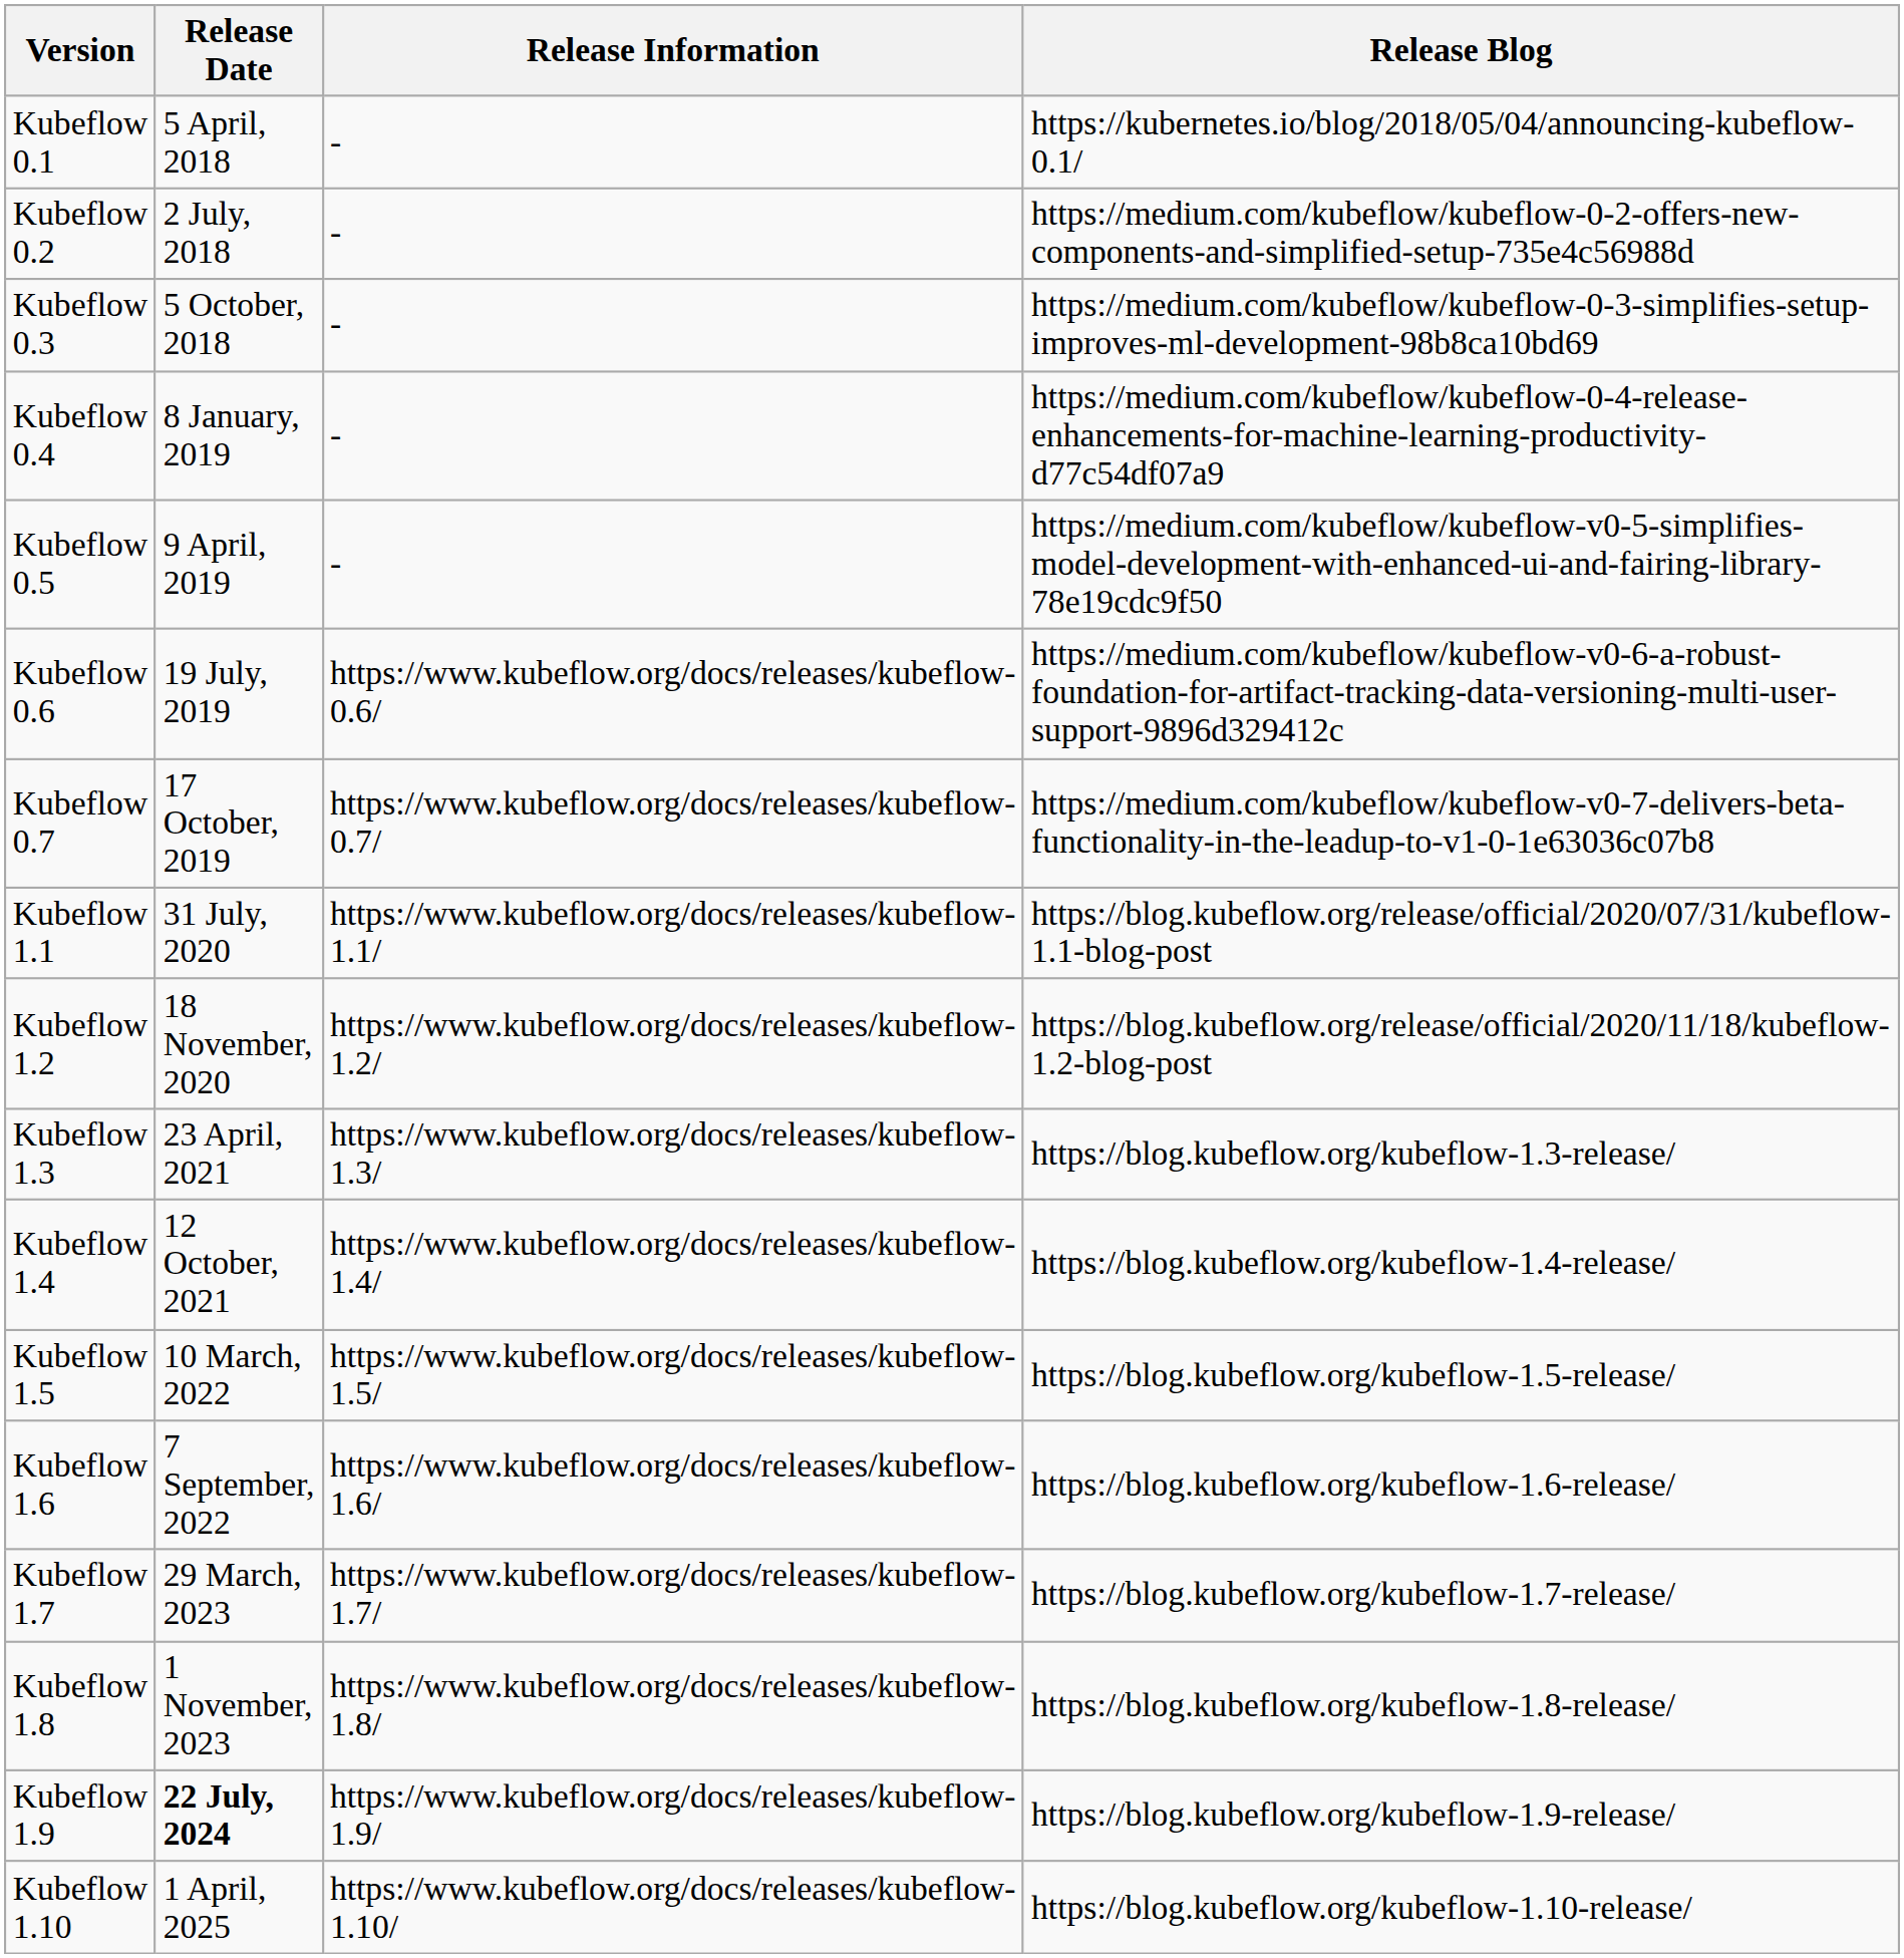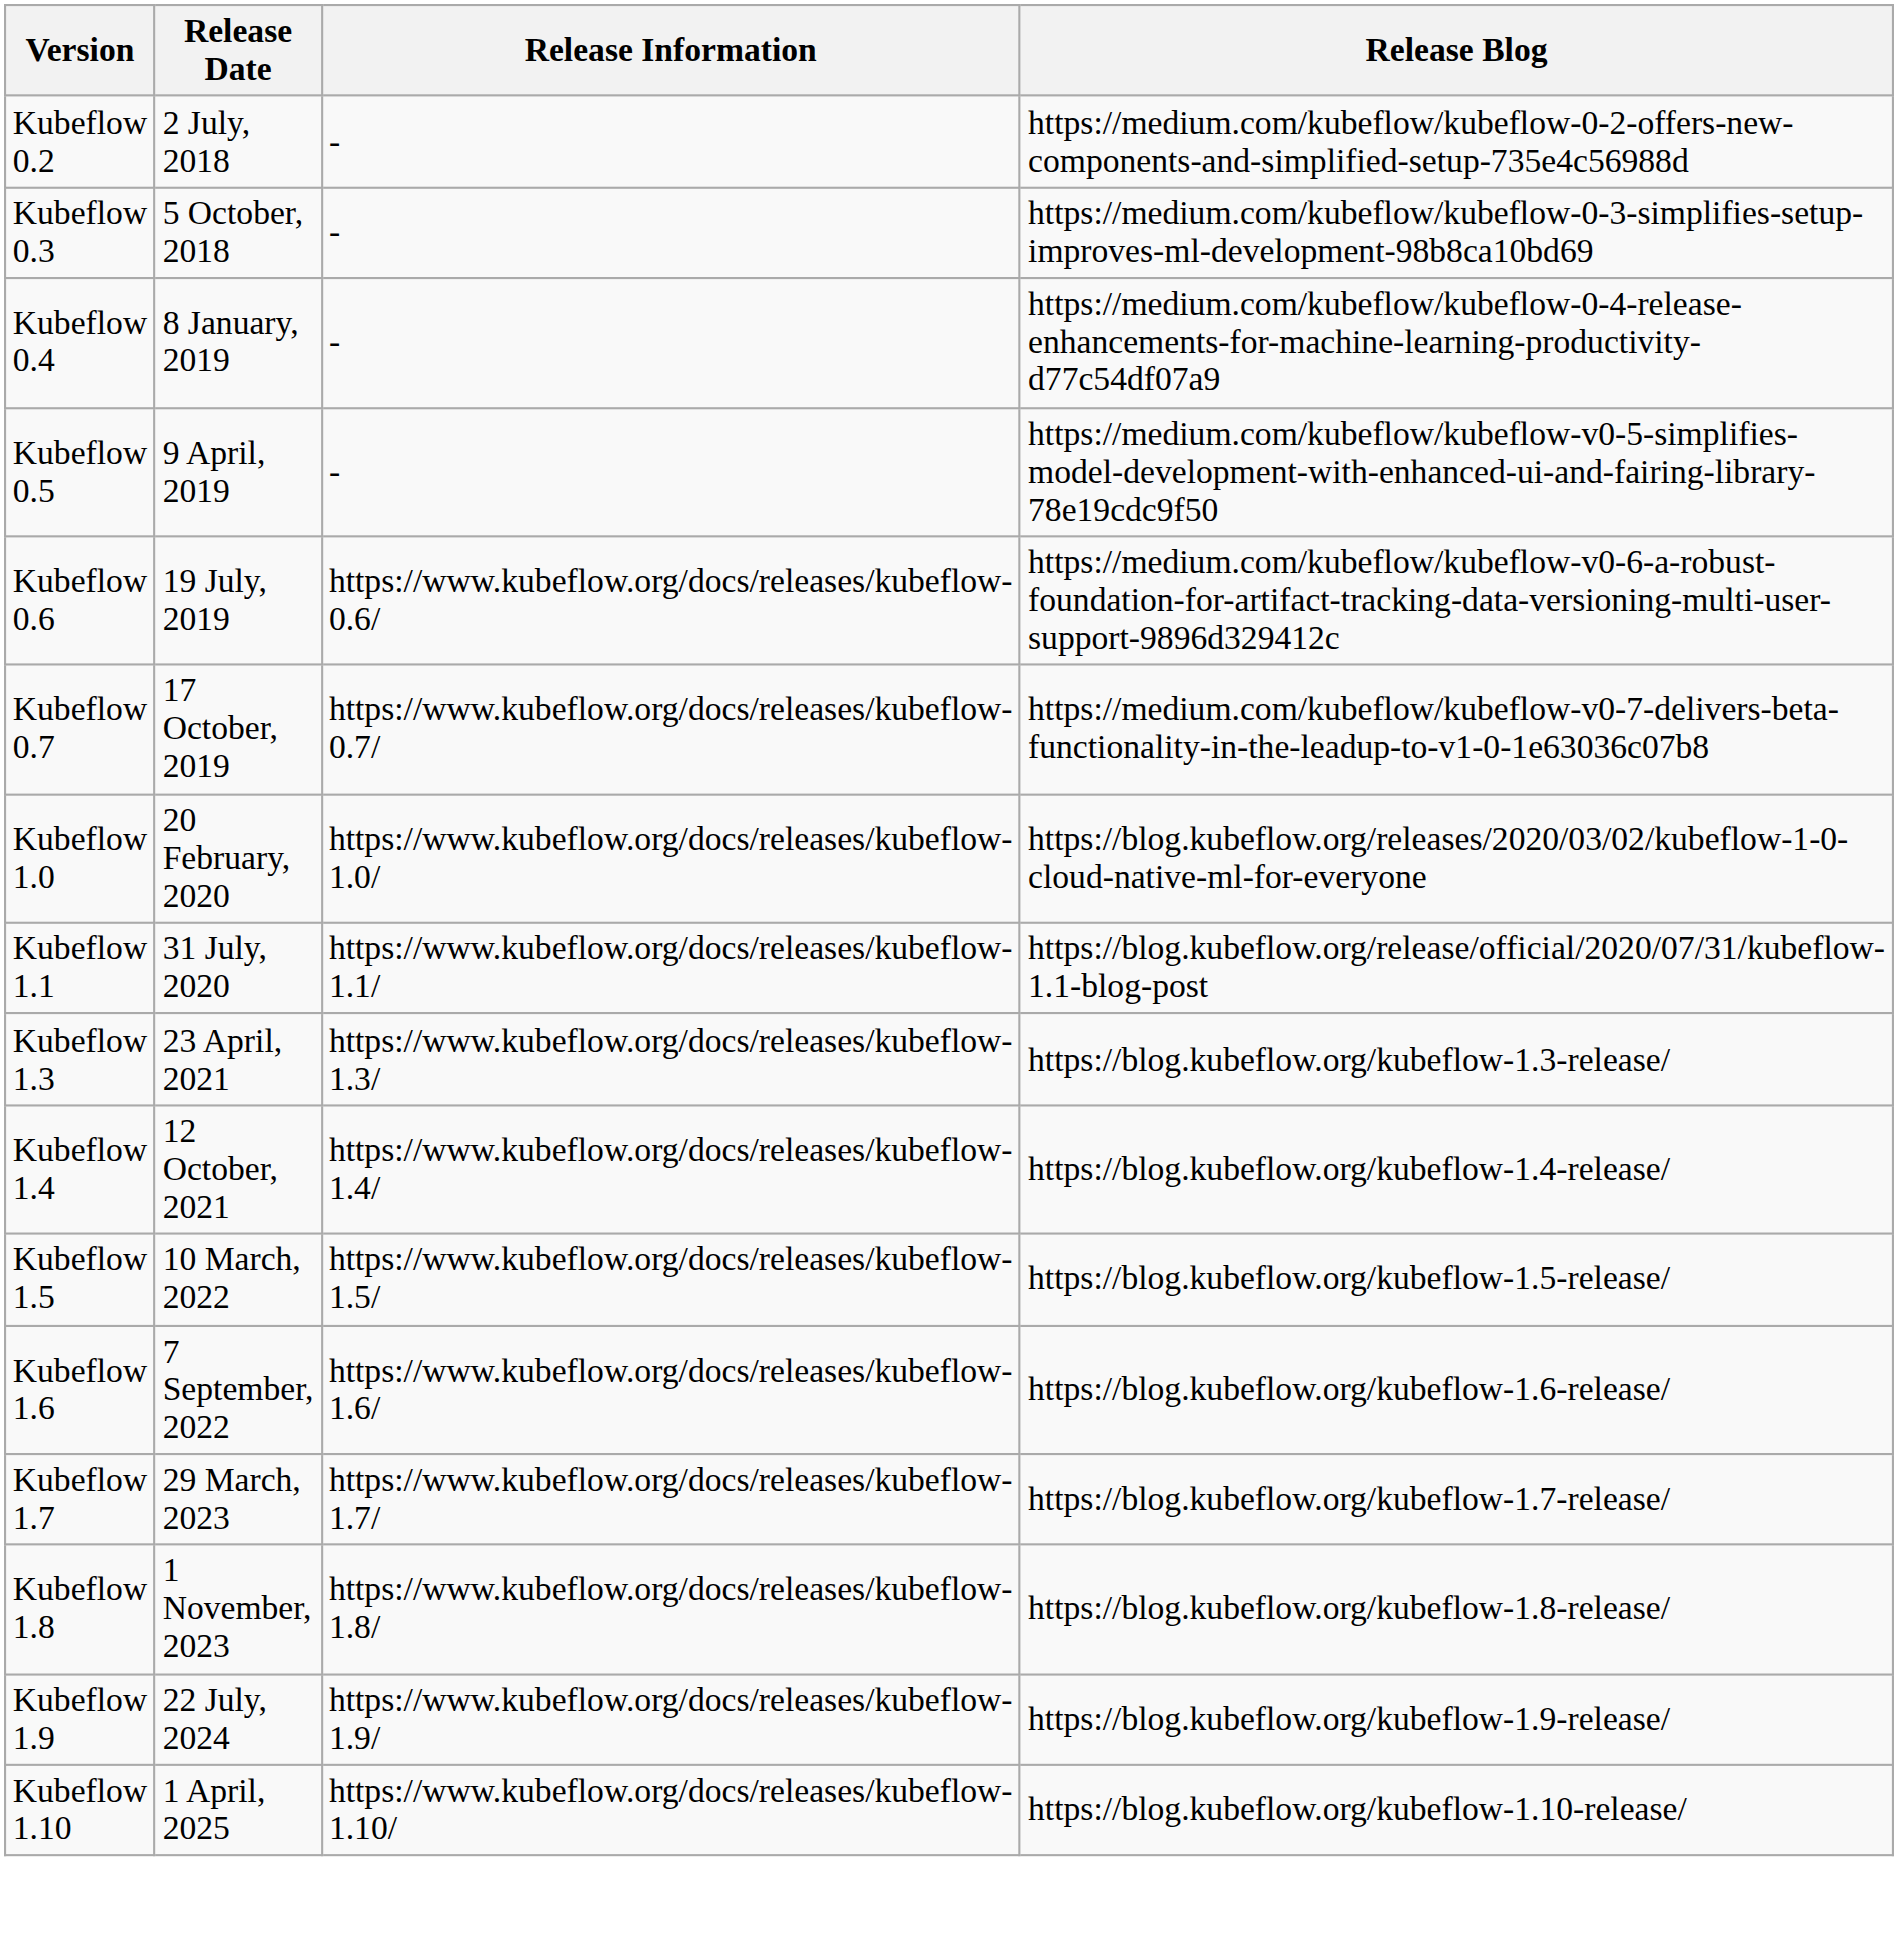- row: Kubeflow 0.1 | 5 April, 2018 | - | https://kubernetes.io/blog/2018/05/04/announcing-kubeflow-0.1/
+ row: Kubeflow 1.0 | 20 February, 2020 | https://www.kubeflow.org/docs/releases/kubeflow-1.0/ | https://blog.kubeflow.org/releases/2020/03/02/kubeflow-1-0-cloud-native-ml-for-everyone
- row: Kubeflow 1.2 | 18 November, 2020 | https://www.kubeflow.org/docs/releases/kubeflow-1.2/ | https://blog.kubeflow.org/release/official/2020/11/18/kubeflow-1.2-blog-post
Kubeflow 1.9 | Release Date: bold -> normal
